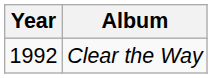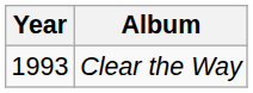Clear the Way | Year: 1992 -> 1993
